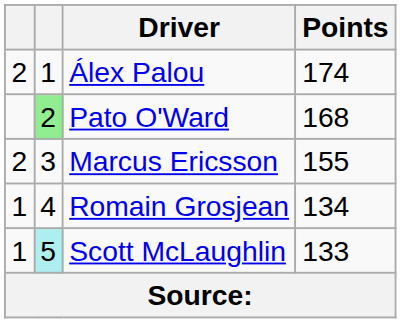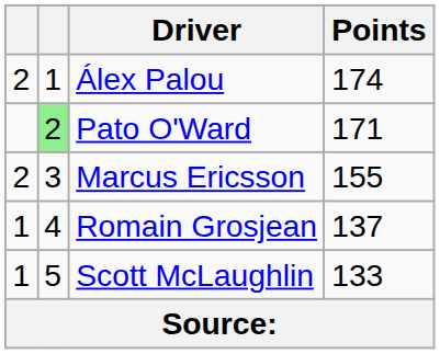Pato O'Ward | Points: 168 -> 171
Romain Grosjean | Points: 134 -> 137
Scott McLaughlin | column 2: paleturquoise background -> no background
